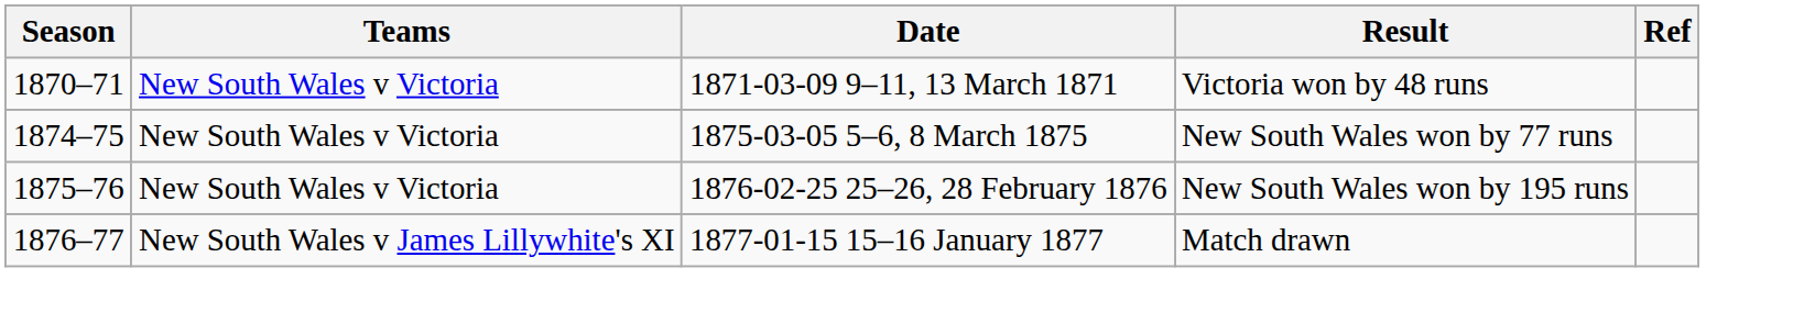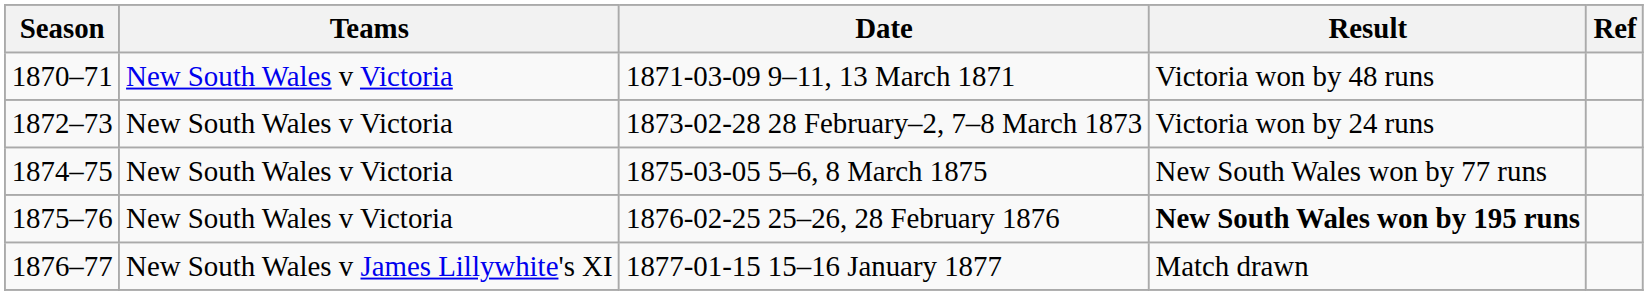+ row: 1872–73 | New South Wales v Victoria | 1873-02-28 28 February–2, 7–8 March 1873 | Victoria won by 24 runs
1876-02-25 25–26, 28 February 1876 | Result: normal -> bold
